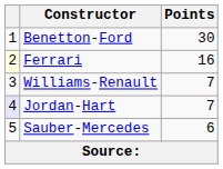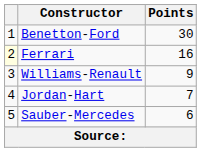Williams-Renault | Points: 7 -> 9
Jordan-Hart | column 1: lavender background -> no background
